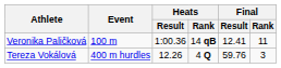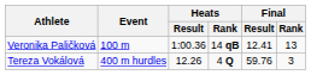Veronika Paličková | Final / Rank: 11 -> 13
